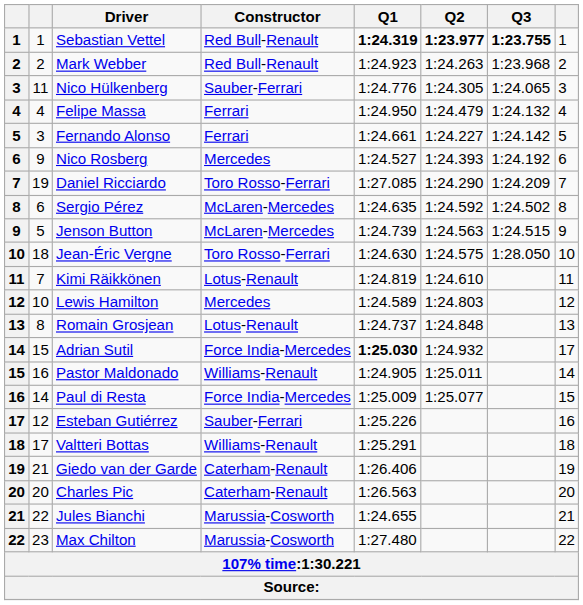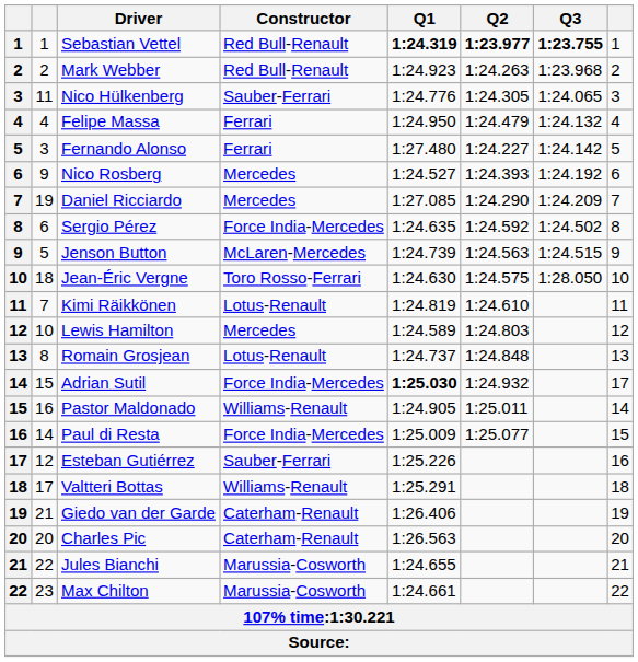Fernando Alonso | Q1: 1:24.661 -> 1:27.480
Daniel Ricciardo | Constructor: Toro Rosso-Ferrari -> Mercedes
Sergio Pérez | Constructor: McLaren-Mercedes -> Force India-Mercedes
Max Chilton | Q1: 1:27.480 -> 1:24.661
